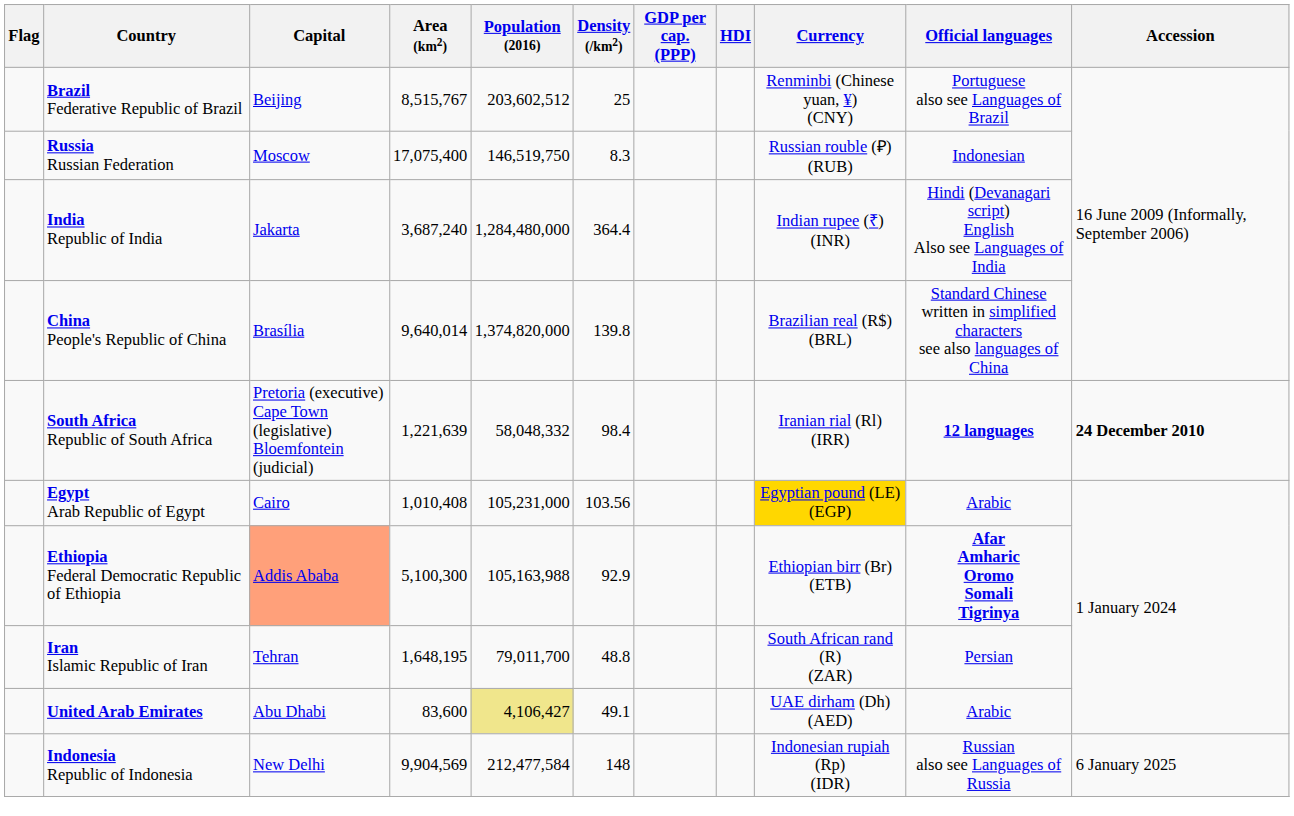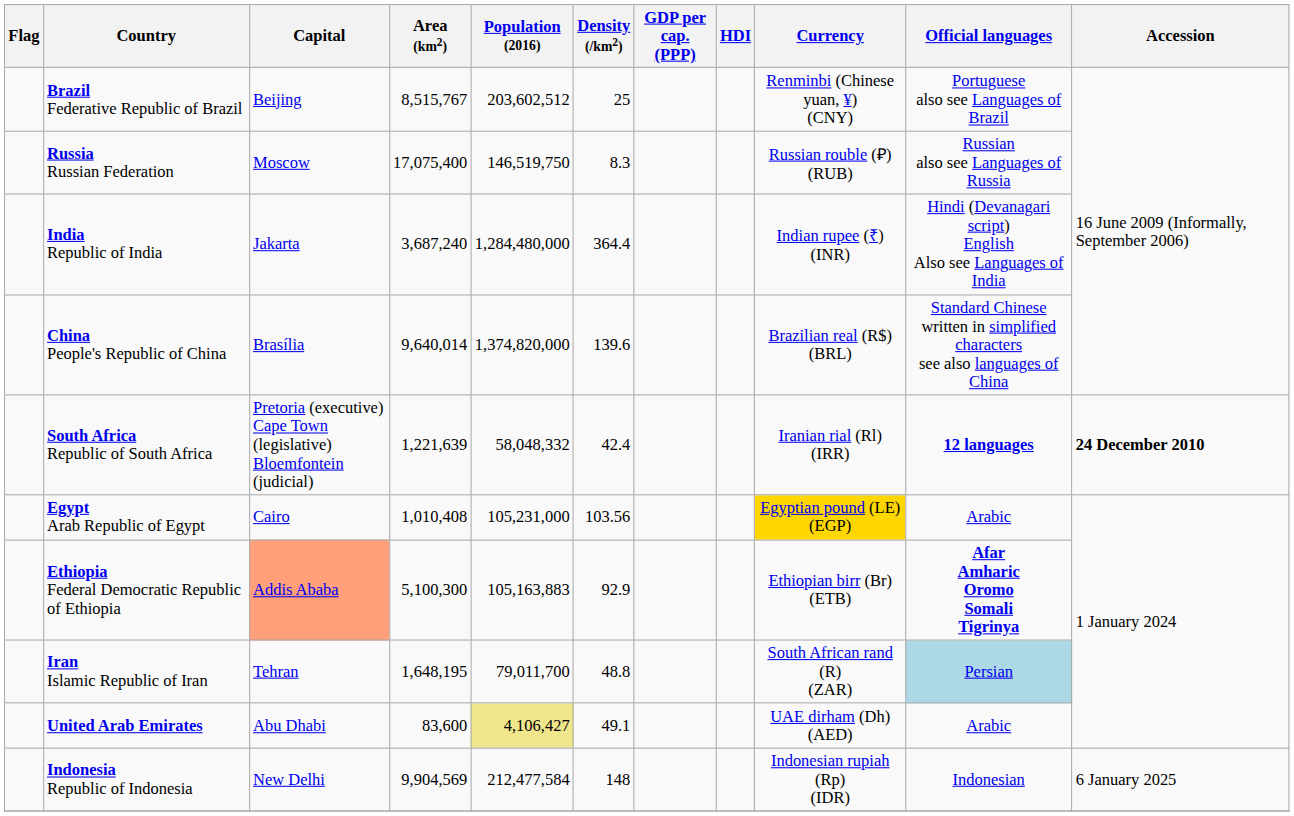Russia Russian Federation | Official languages: Indonesian -> Russian also see Languages of Russia
China People's Republic of China | Density (/km2): 139.8 -> 139.6
South Africa Republic of South Africa | Density (/km2): 98.4 -> 42.4
Ethiopia Federal Democratic Republic of Ethiopia | Population (2016): 105,163,988 -> 105,163,883
Iran Islamic Republic of Iran | Official languages: no background -> lightblue background
Indonesia Republic of Indonesia | Official languages: Russian also see Languages of Russia -> Indonesian
